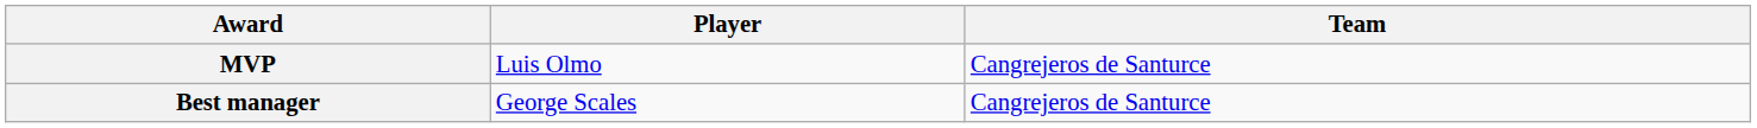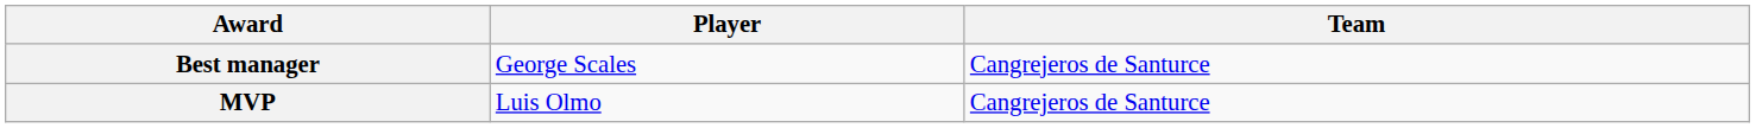rows swapped: MVP <-> Best manager
